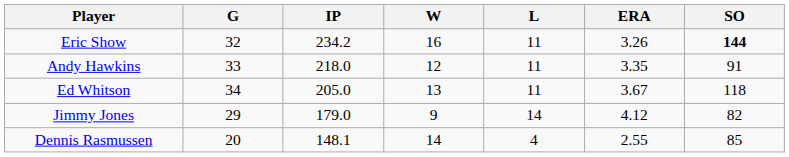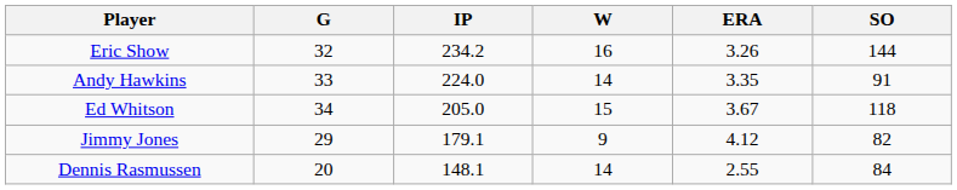- column: L | 11 | 11 | 11 | 14 | 4
Eric Show | SO: bold -> normal
Andy Hawkins | IP: 218.0 -> 224.0
Andy Hawkins | W: 12 -> 14
Ed Whitson | W: 13 -> 15
Jimmy Jones | IP: 179.0 -> 179.1
Dennis Rasmussen | SO: 85 -> 84
